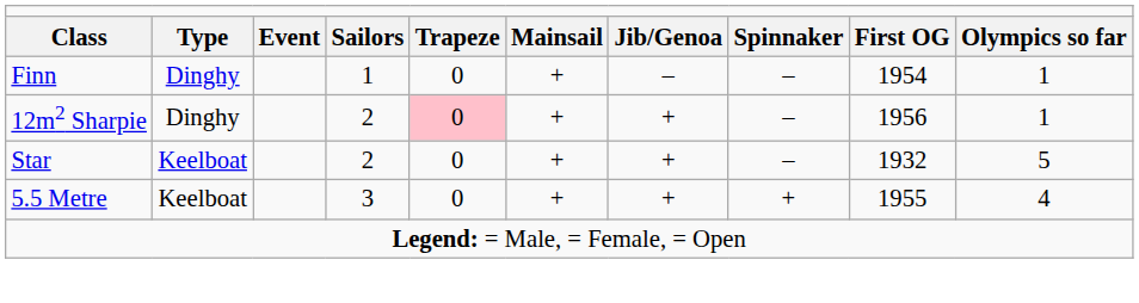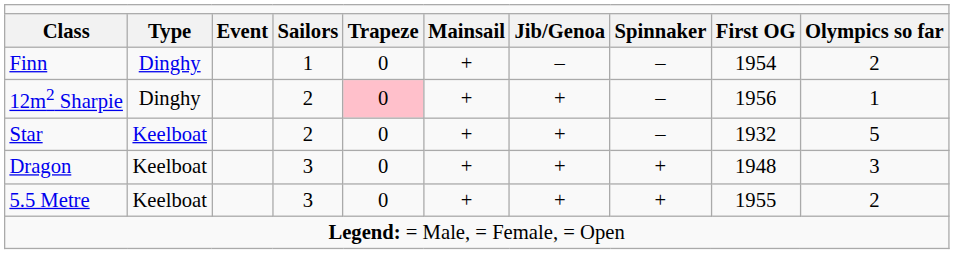Finn | column 10: 1 -> 2
+ row: Dragon | Keelboat | 3 | 0 | + | + | + | 1948 | 3
5.5 Metre | column 10: 4 -> 2
